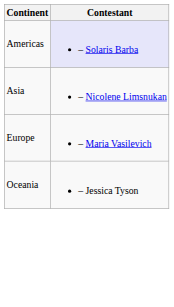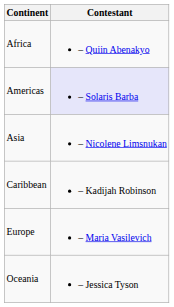+ row: Africa | – Quiin Abenakyo
+ row: Caribbean | – Kadijah Robinson
